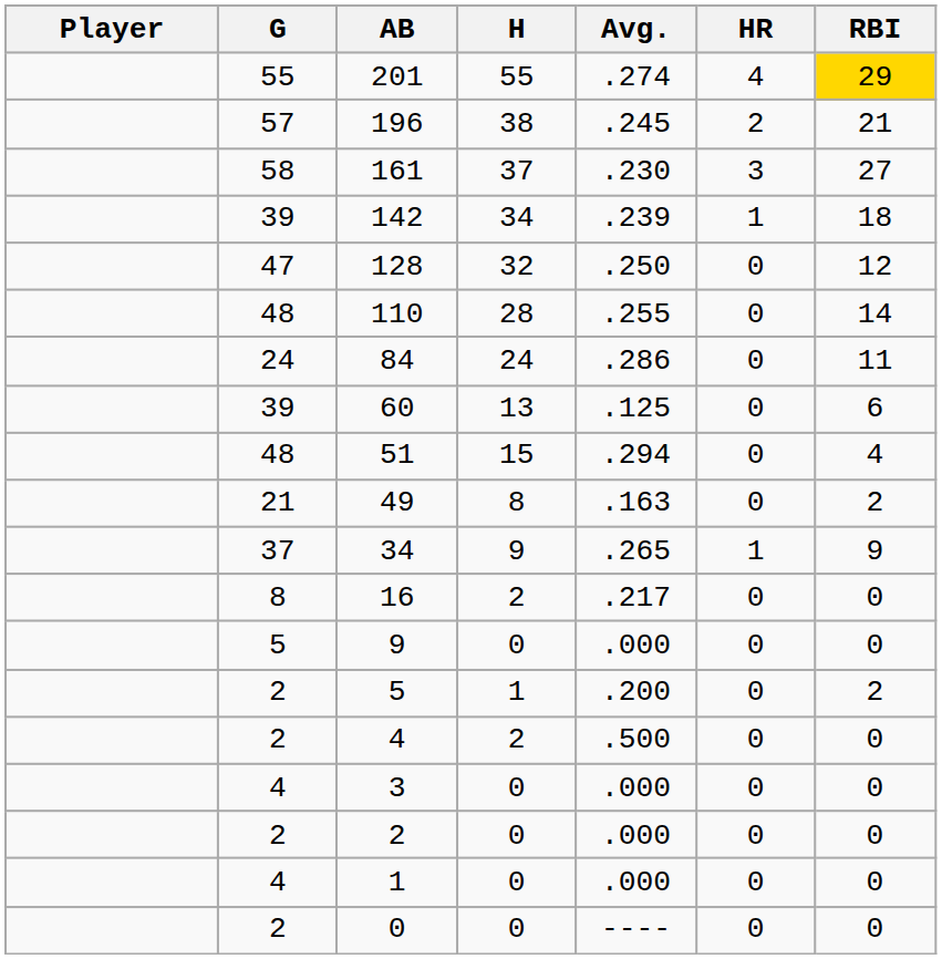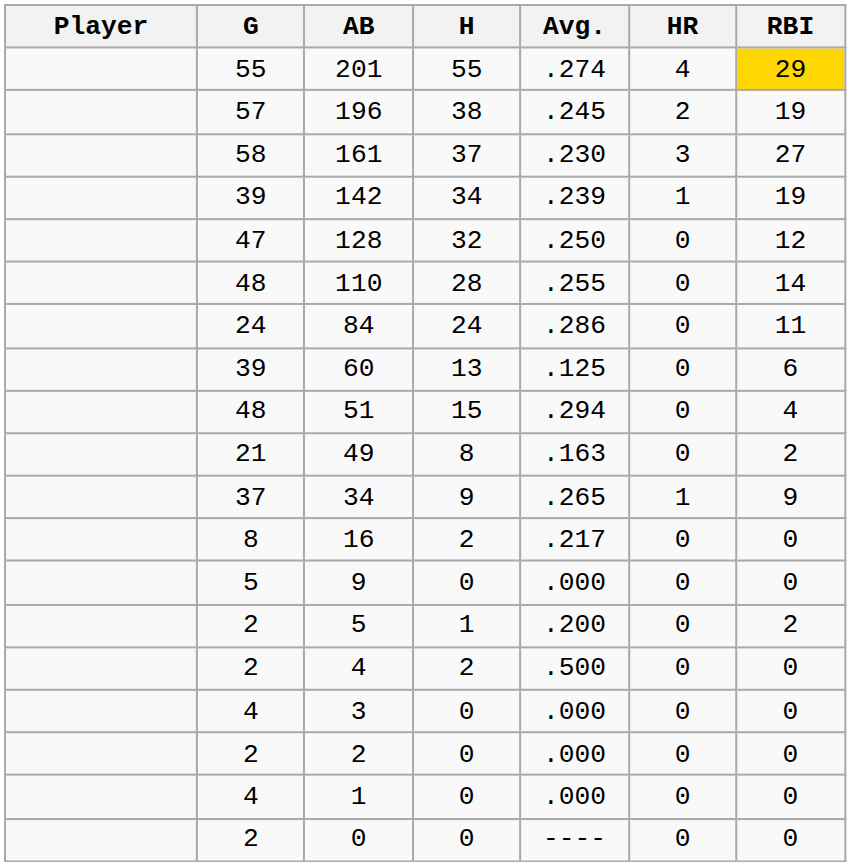196 | RBI: 21 -> 19
142 | RBI: 18 -> 19
